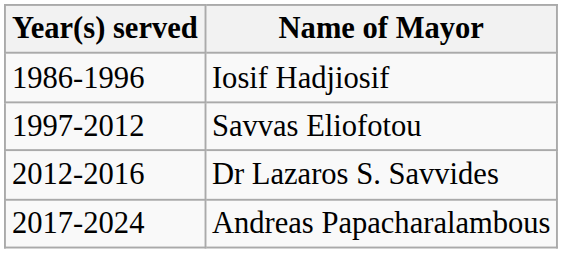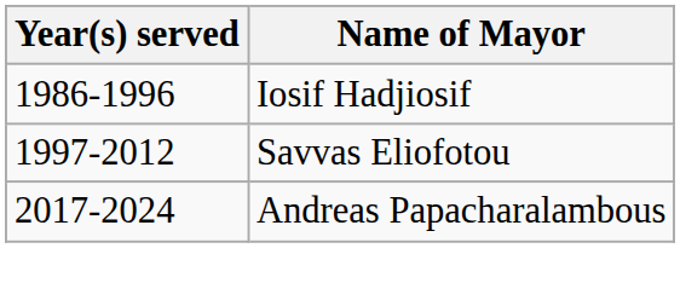- row: 2012-2016 | Dr Lazaros S. Savvides
